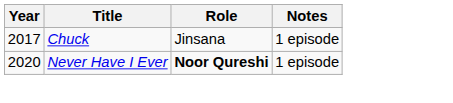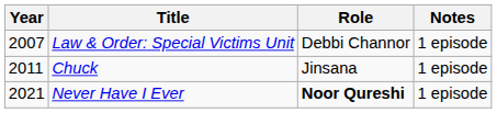+ row: 2007 | Law & Order: Special Victims Unit | Debbi Channor | 1 episode
Chuck | Year: 2017 -> 2011
Never Have I Ever | Year: 2020 -> 2021
